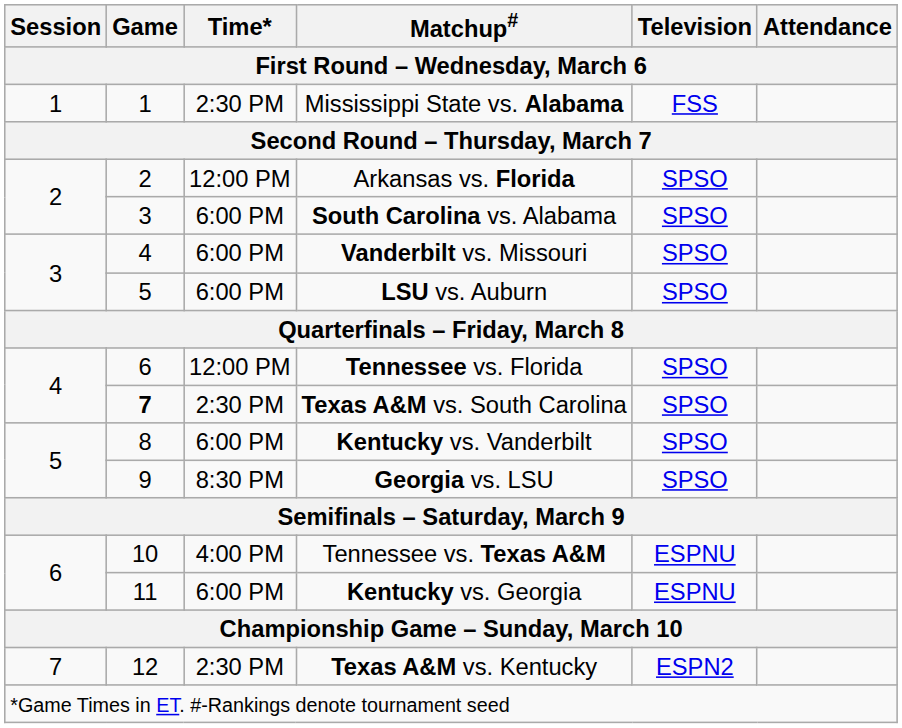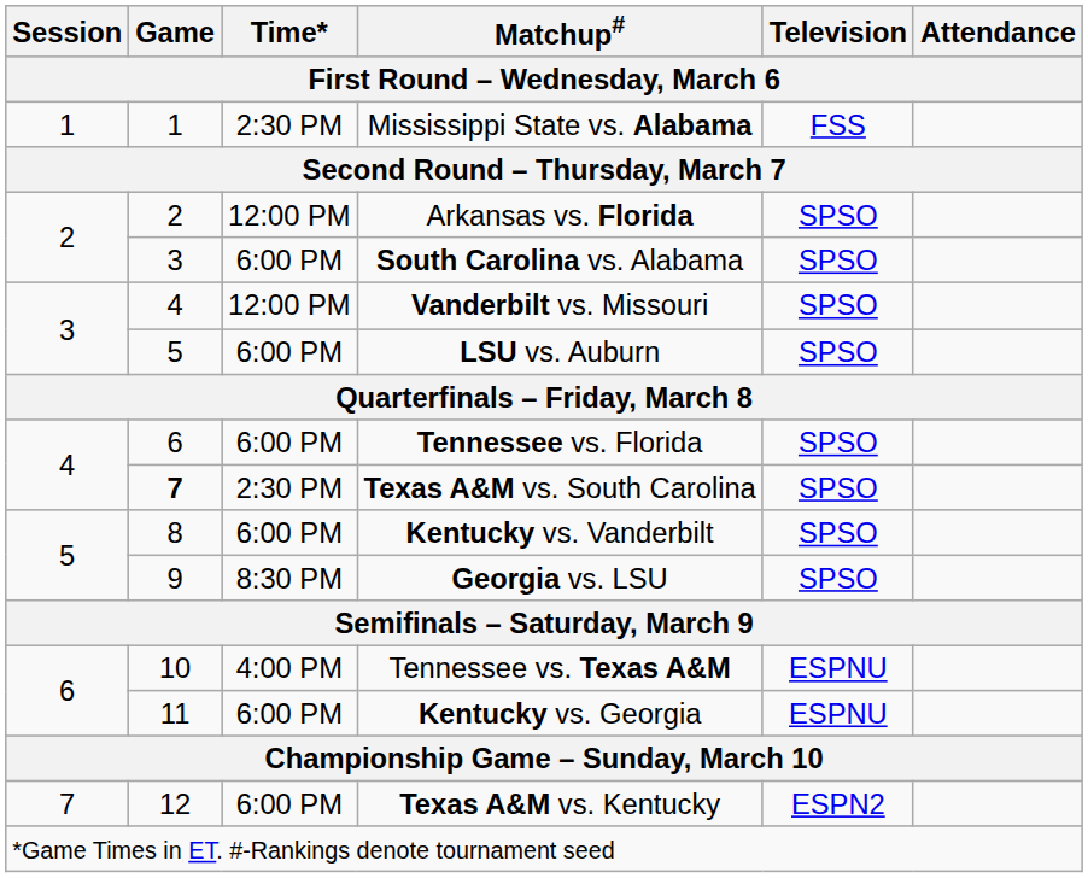Vanderbilt vs. Missouri | Time*: 6:00 PM -> 12:00 PM
Tennessee vs. Florida | Time*: 12:00 PM -> 6:00 PM
Texas A&M vs. Kentucky | Time*: 2:30 PM -> 6:00 PM
